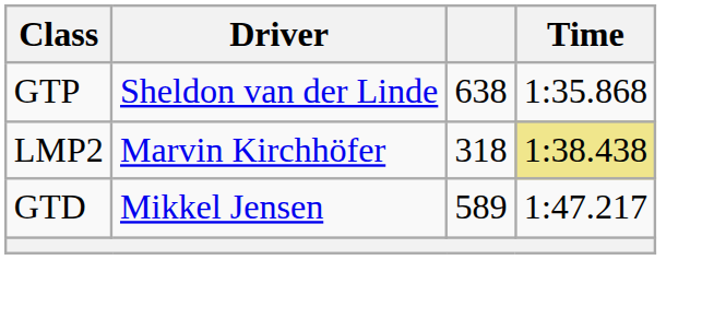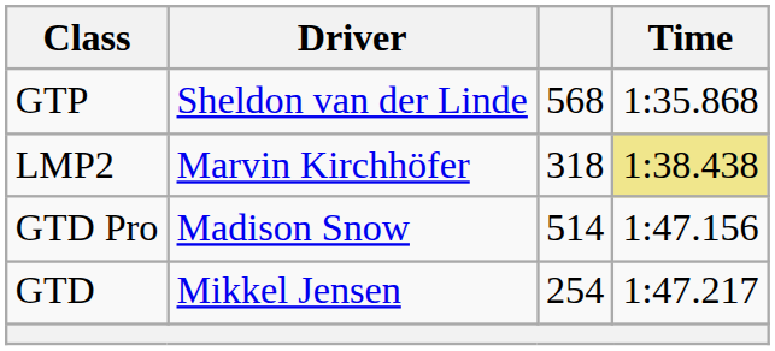GTP | column 3: 638 -> 568
+ row: GTD Pro | Madison Snow | 514 | 1:47.156
GTD | column 3: 589 -> 254
